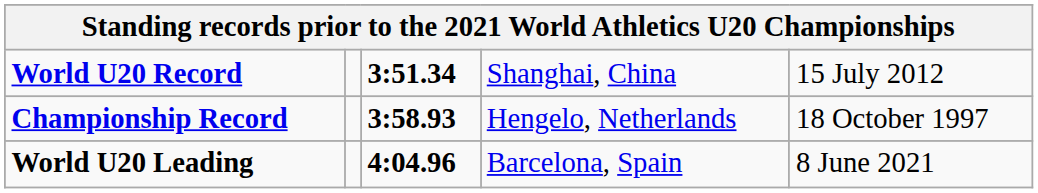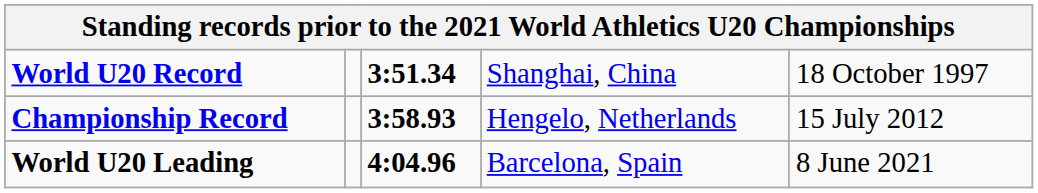World U20 Record | column 5: 15 July 2012 -> 18 October 1997
Championship Record | column 5: 18 October 1997 -> 15 July 2012
